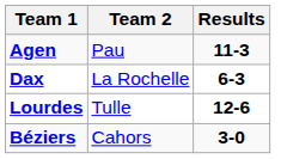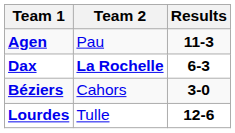Dax | Team 2: normal -> bold
rows swapped: Béziers <-> Lourdes
